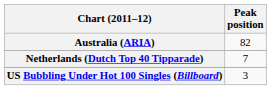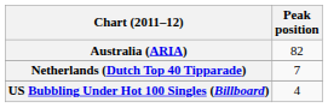US Bubbling Under Hot 100 Singles (Billboard) | Peak position: 3 -> 4
